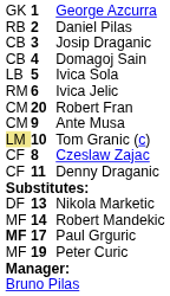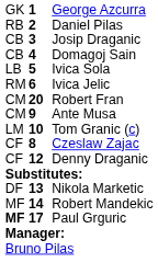Tom Granic (c) | column 1: khaki background -> no background
Denny Draganic | column 2: 11 -> 12
- row: MF | 19 | Peter Curic
